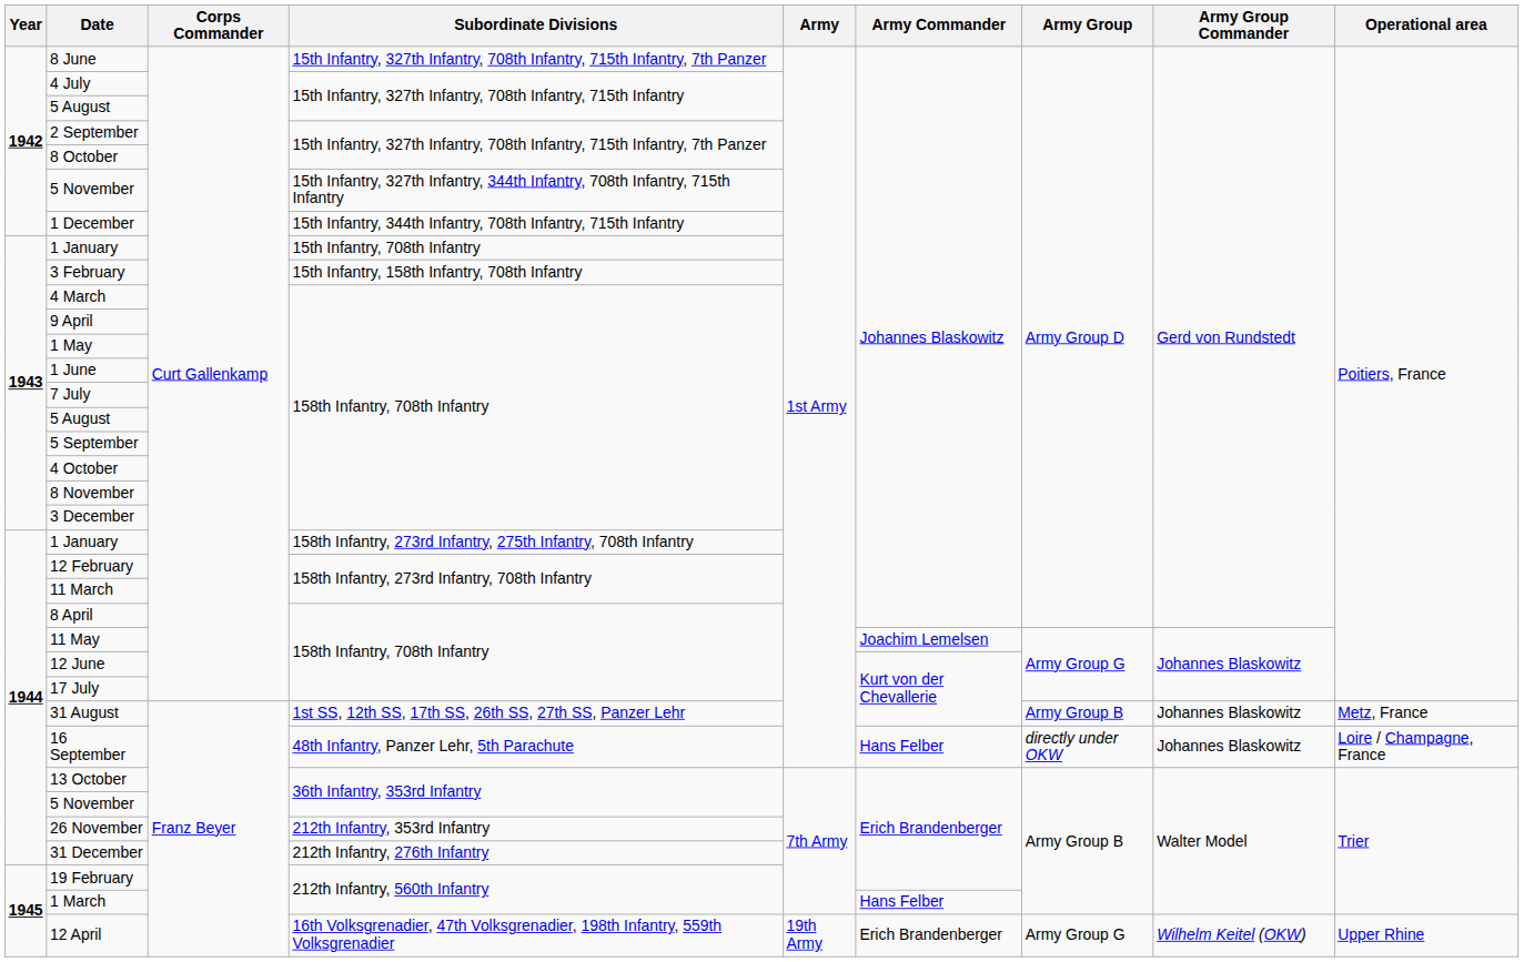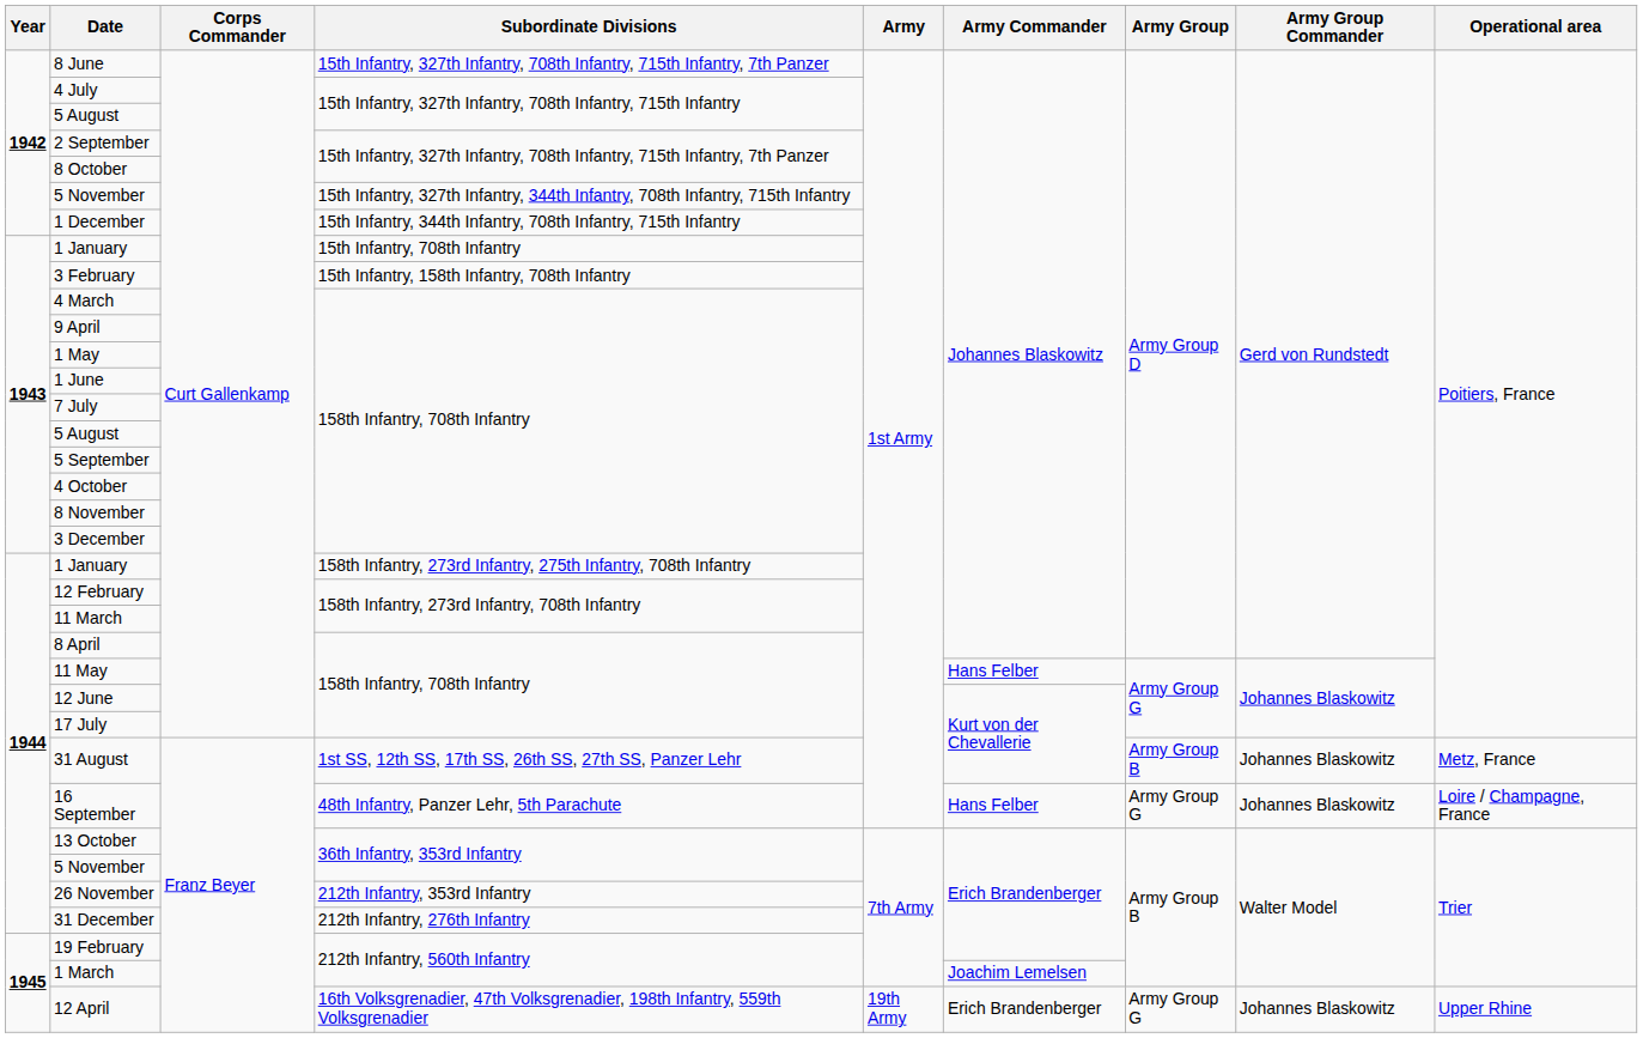11 May | Army Commander: Joachim Lemelsen -> Hans Felber
16 September | Army Group: directly under OKW -> Army Group G
1 March | Army Commander: Hans Felber -> Joachim Lemelsen
12 April | Army Group Commander: Wilhelm Keitel (OKW) -> Johannes Blaskowitz
